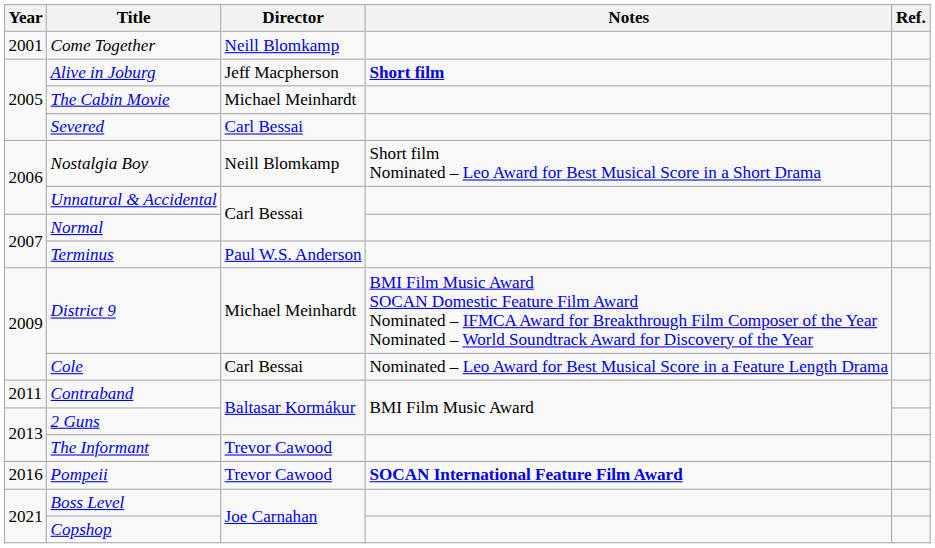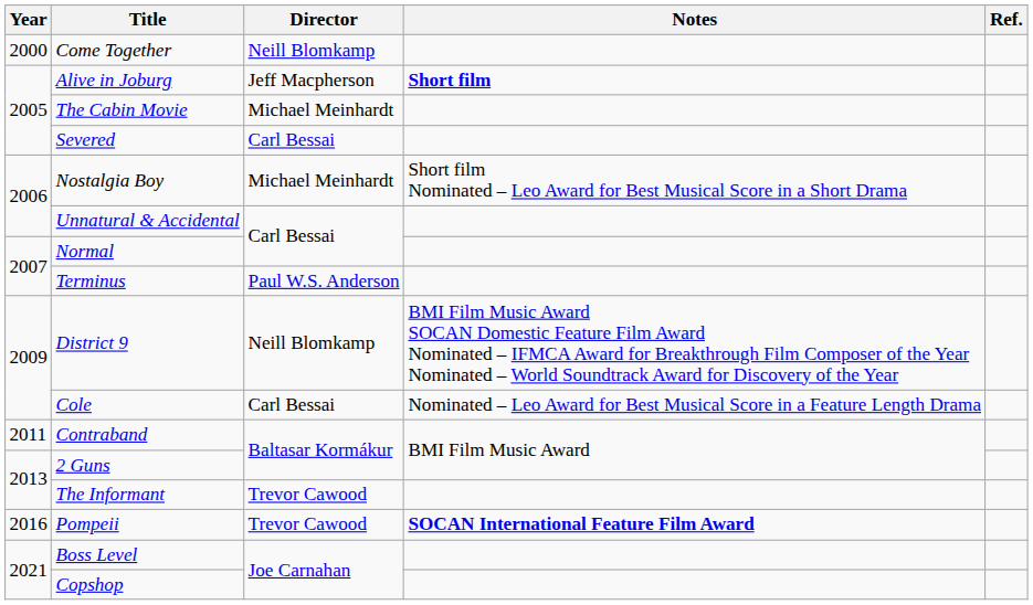Come Together | Year: 2001 -> 2000
Nostalgia Boy | Director: Neill Blomkamp -> Michael Meinhardt
District 9 | Director: Michael Meinhardt -> Neill Blomkamp
